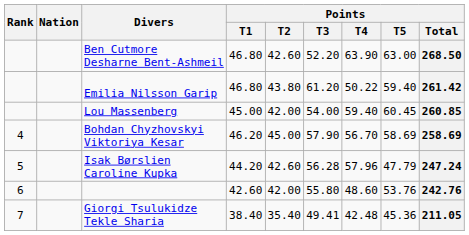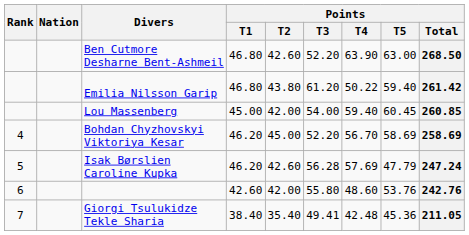Bohdan Chyzhovskyi Viktoriya Kesar | Points / T3: 57.90 -> 52.20
Isak Børslien Caroline Kupka | Points / T1: 44.20 -> 46.20
Isak Børslien Caroline Kupka | Points / T4: 57.96 -> 57.69
